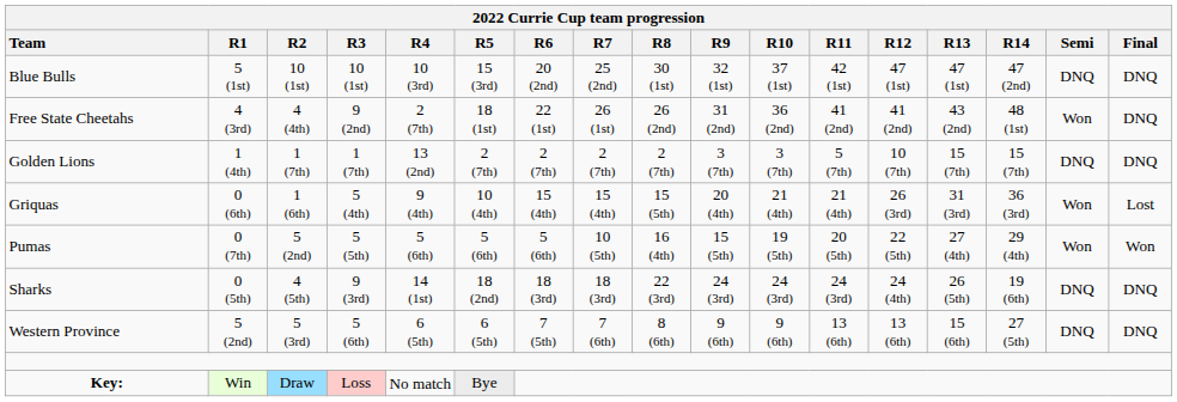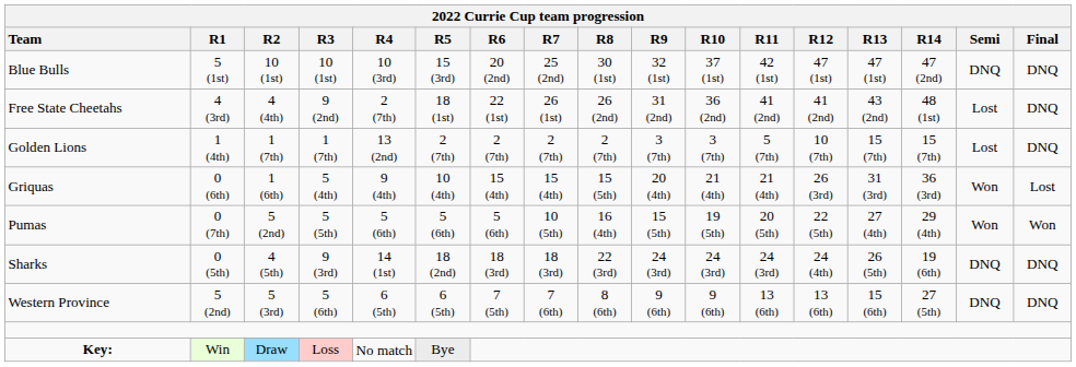Free State Cheetahs | Semi: Won -> Lost
Golden Lions | Semi: DNQ -> Lost
